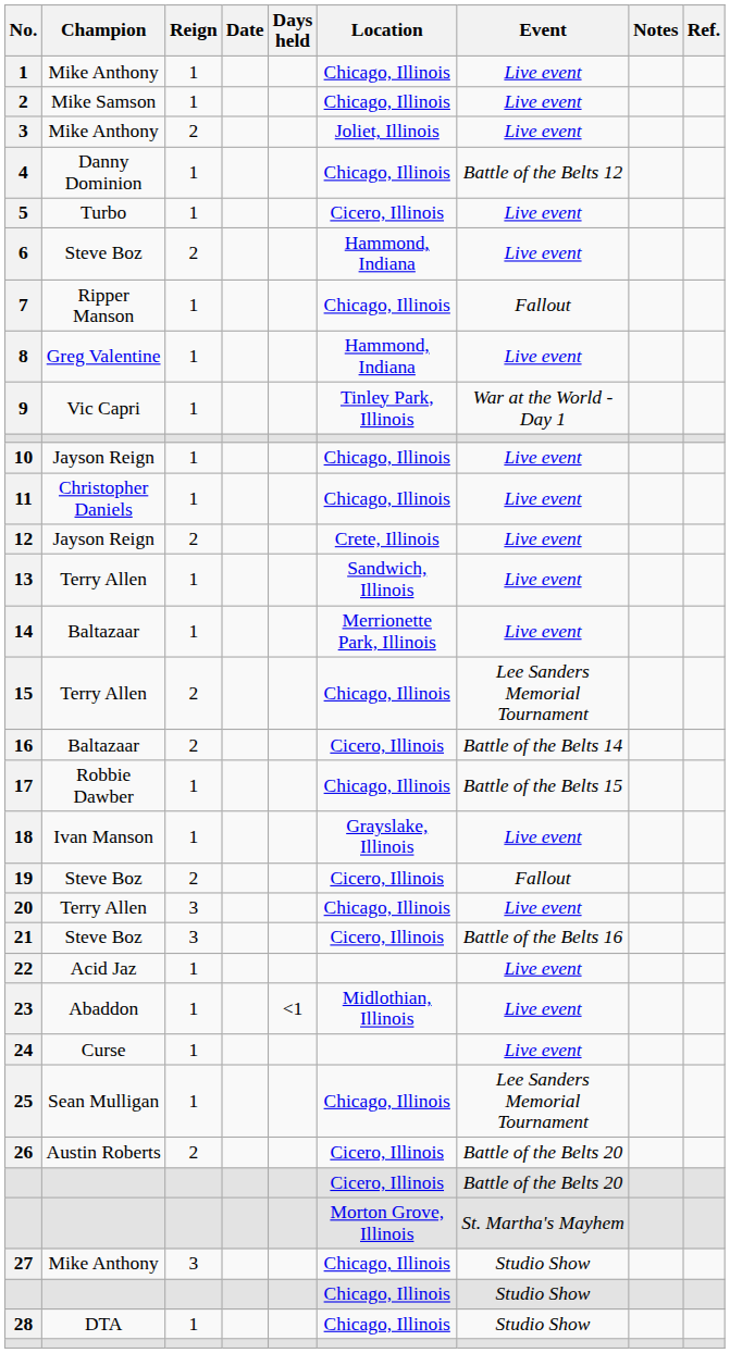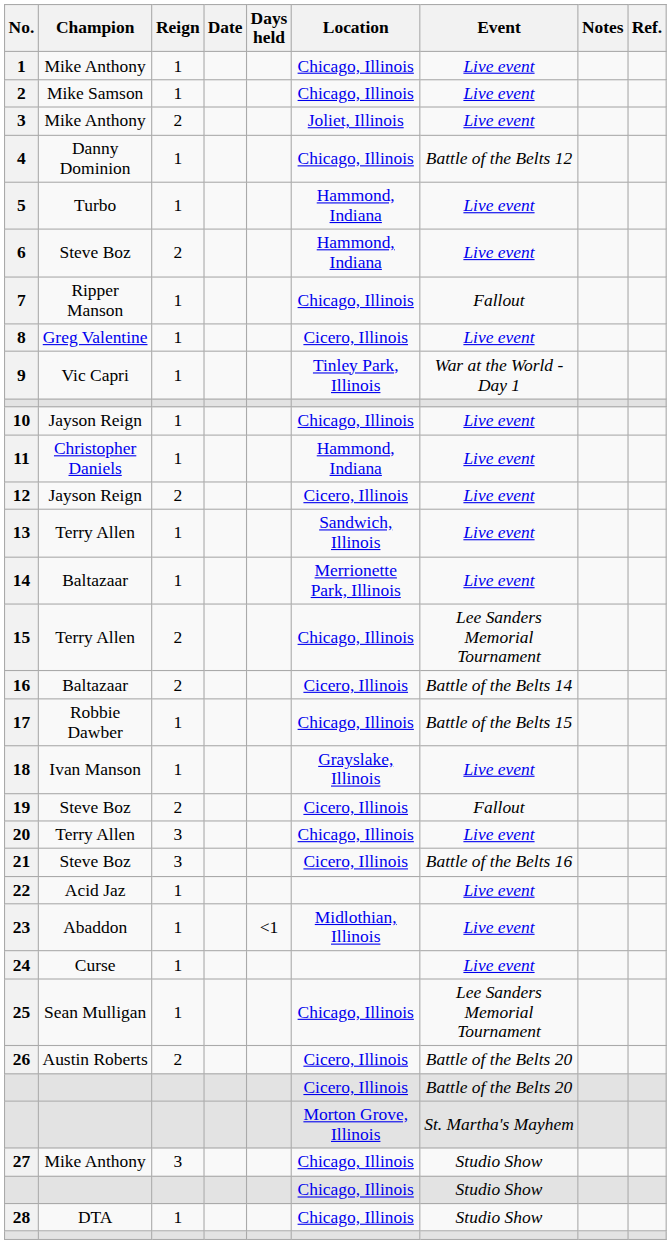5 | Location: Cicero, Illinois -> Hammond, Indiana
8 | Location: Hammond, Indiana -> Cicero, Illinois
11 | Location: Chicago, Illinois -> Hammond, Indiana
12 | Location: Crete, Illinois -> Cicero, Illinois
